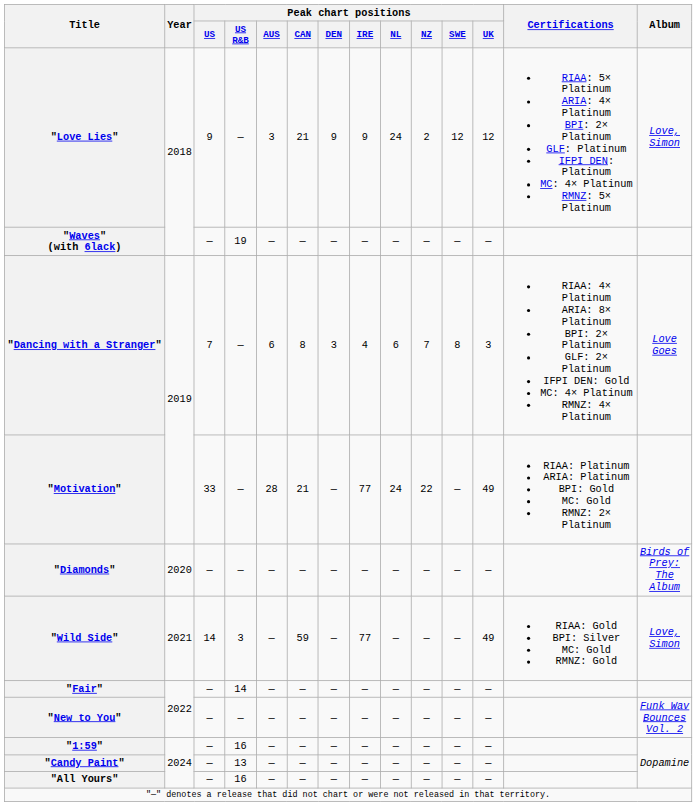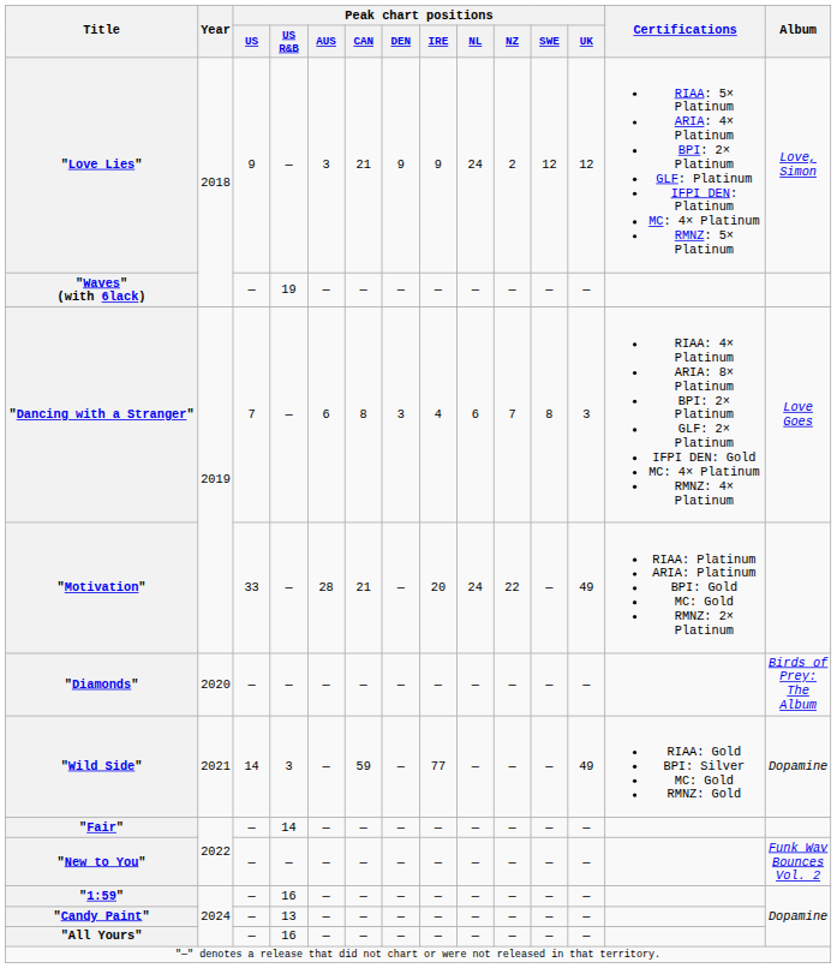"Motivation" | Peak chart positions / IRE: 77 -> 20
"Wild Side" | Album: Love, Simon -> Dopamine
